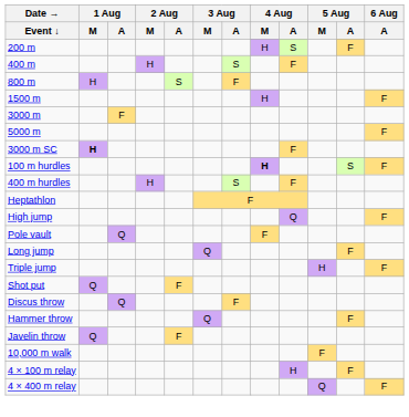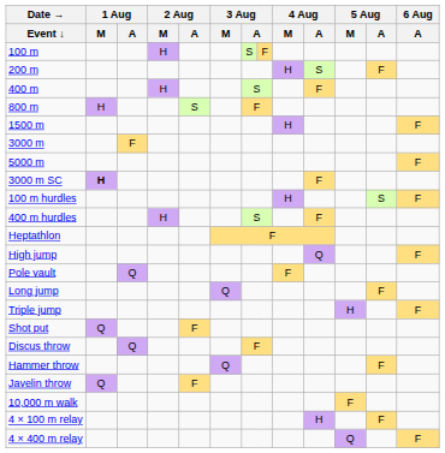+ row: 100 m | H | S | F
100 m hurdles | 4 Aug / M: bold -> normal
